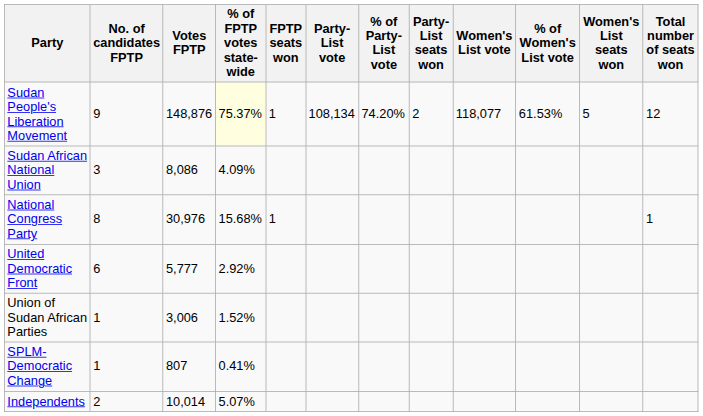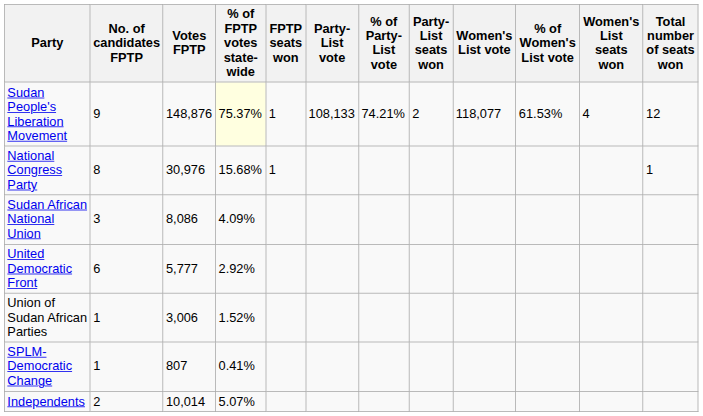Sudan People's Liberation Movement | Party-List vote: 108,134 -> 108,133
Sudan People's Liberation Movement | % of Party-List vote: 74.20% -> 74.21%
Sudan People's Liberation Movement | Women's List seats won: 5 -> 4
rows swapped: National Congress Party <-> Sudan African National Union
